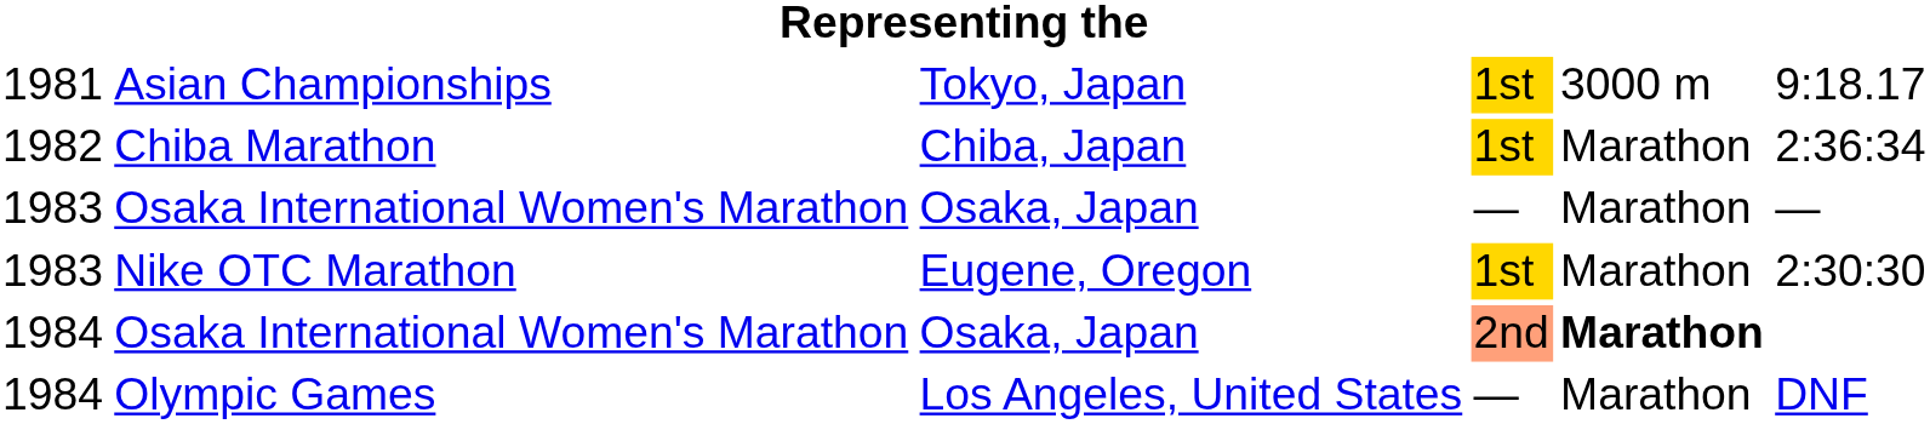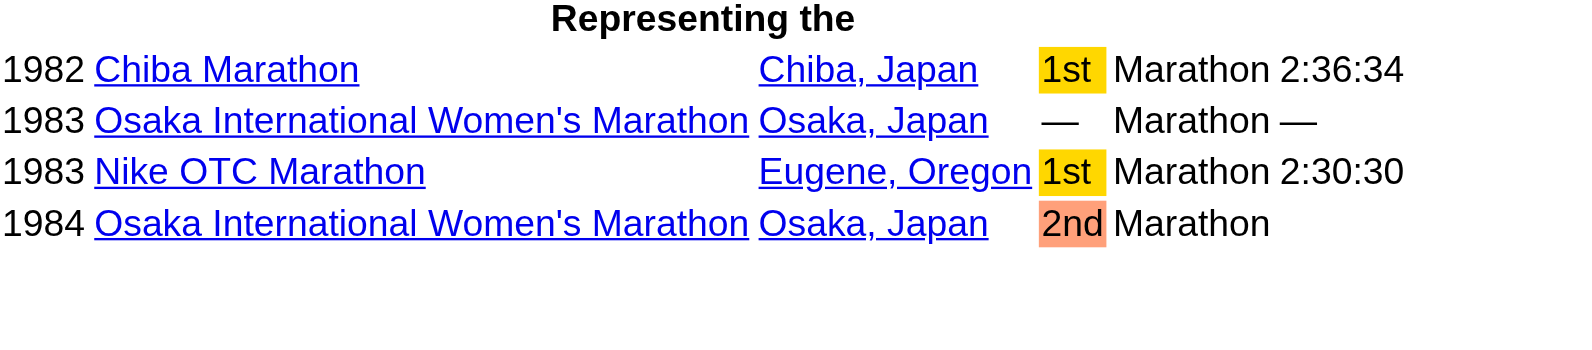- row: 1981 | Asian Championships | Tokyo, Japan | 1st | 3000 m | 9:18.17
1984 / Osaka International Women's Marathon | column 5: bold -> normal
- row: 1984 | Olympic Games | Los Angeles, United States | — | Marathon | DNF
